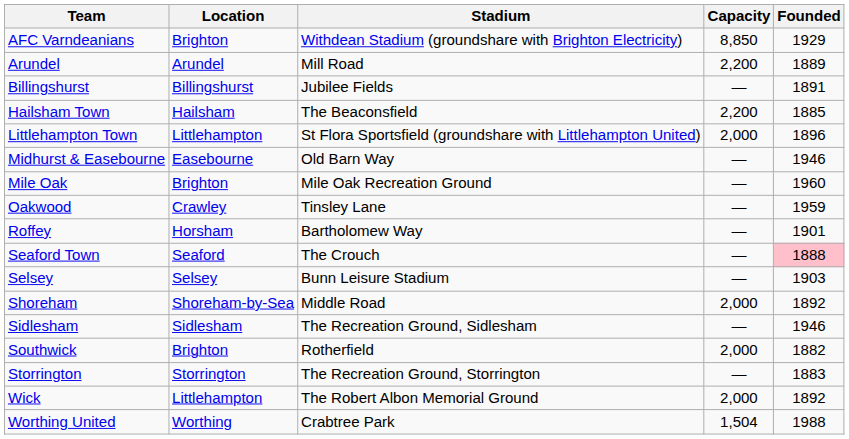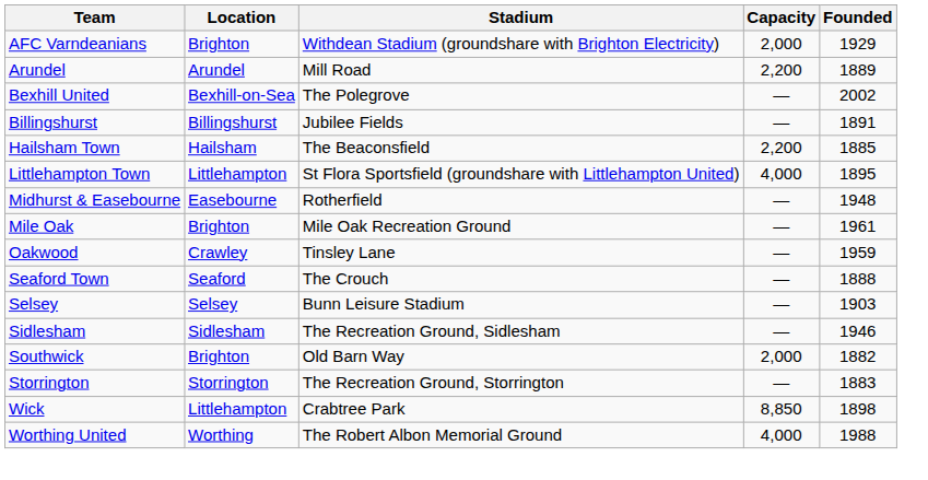AFC Varndeanians | Capacity: 8,850 -> 2,000
+ row: Bexhill United | Bexhill-on-Sea | The Polegrove | — | 2002
Littlehampton Town | Capacity: 2,000 -> 4,000
Littlehampton Town | Founded: 1896 -> 1895
Midhurst & Easebourne | Stadium: Old Barn Way -> Rotherfield
Midhurst & Easebourne | Founded: 1946 -> 1948
Mile Oak | Founded: 1960 -> 1961
- row: Roffey | Horsham | Bartholomew Way | — | 1901
Seaford Town | Founded: pink background -> no background
- row: Shoreham | Shoreham-by-Sea | Middle Road | 2,000 | 1892
Southwick | Stadium: Rotherfield -> Old Barn Way
Wick | Stadium: The Robert Albon Memorial Ground -> Crabtree Park
Wick | Capacity: 2,000 -> 8,850
Wick | Founded: 1892 -> 1898
Worthing United | Stadium: Crabtree Park -> The Robert Albon Memorial Ground
Worthing United | Capacity: 1,504 -> 4,000
